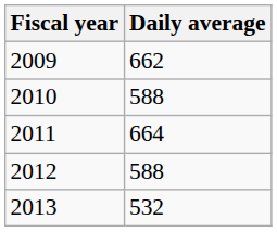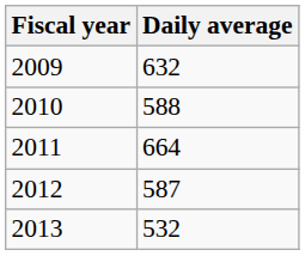2009 | Daily average: 662 -> 632
2012 | Daily average: 588 -> 587
